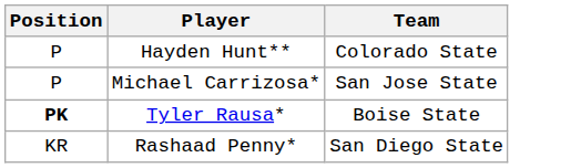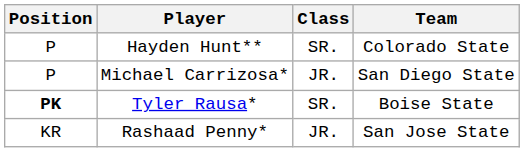+ column: Class | SR. | JR. | SR. | JR.
Michael Carrizosa* | Team: San Jose State -> San Diego State
Rashaad Penny* | Team: San Diego State -> San Jose State
